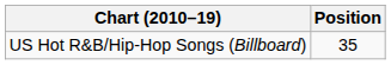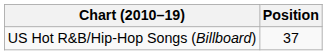US Hot R&B/Hip-Hop Songs (Billboard) | Position: 35 -> 37
